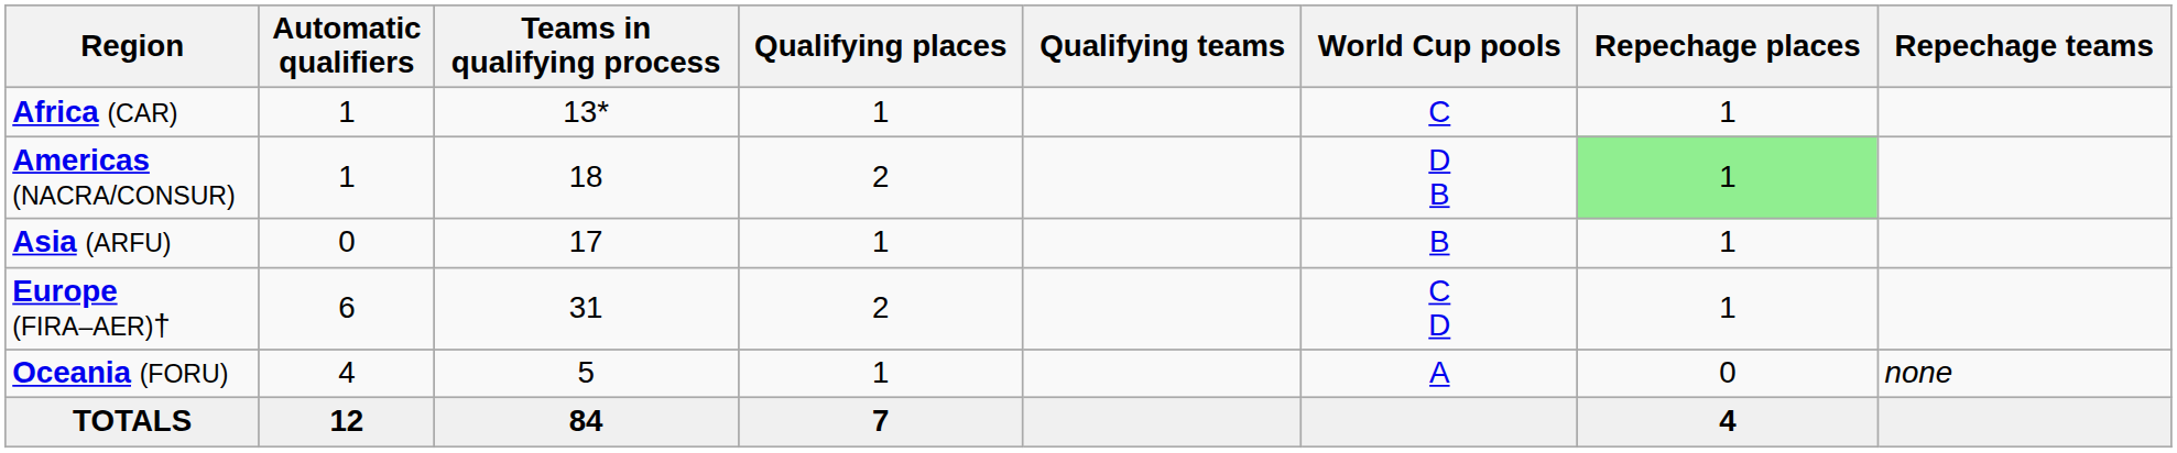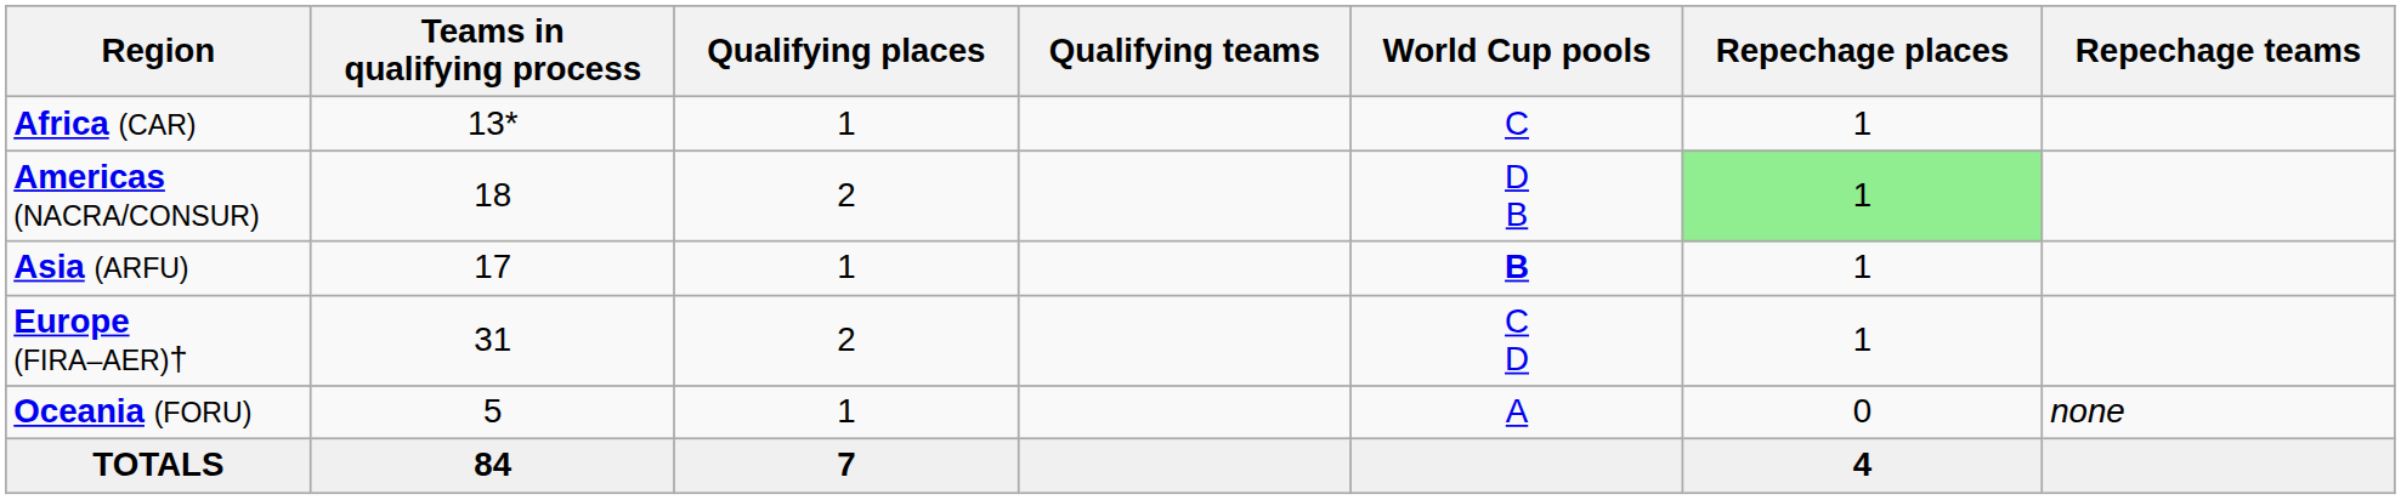- column: Automatic qualifiers | 1 | 1 | 0 | 6 | 4 | 12
Asia (ARFU) | World Cup pools: normal -> bold
